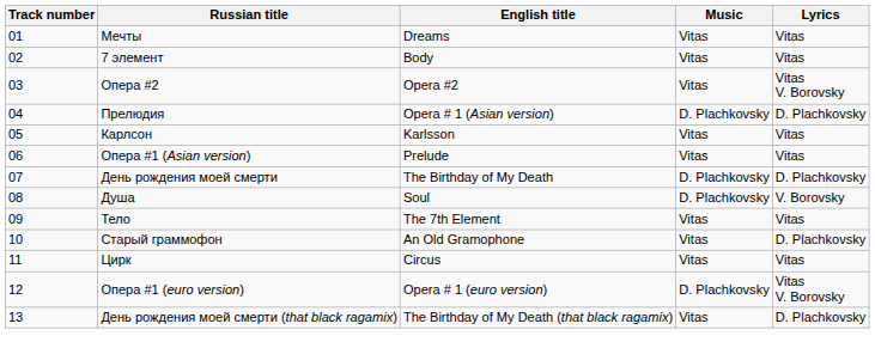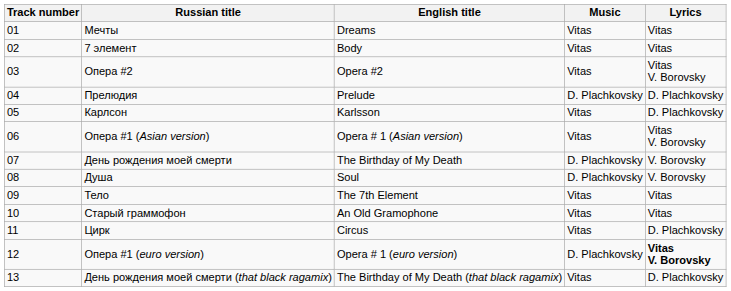Прелюдия | English title: Opera # 1 (Asian version) -> Prelude
Карлсон | Lyrics: Vitas -> D. Plachkovsky
Опера #1 (Asian version) | English title: Prelude -> Opera # 1 (Asian version)
Опера #1 (Asian version) | Lyrics: Vitas -> Vitas V. Borovsky
День рождения моей смерти | Lyrics: D. Plachkovsky -> V. Borovsky
Старый граммофон | Lyrics: D. Plachkovsky -> Vitas
Цирк | Lyrics: Vitas -> D. Plachkovsky
Опера #1 (euro version) | Lyrics: normal -> bold
